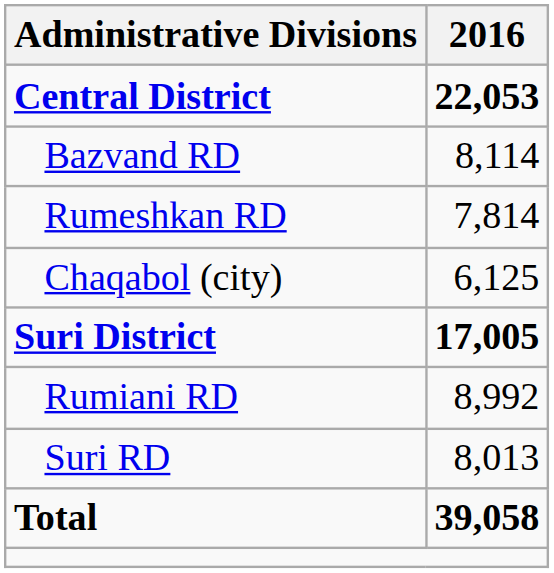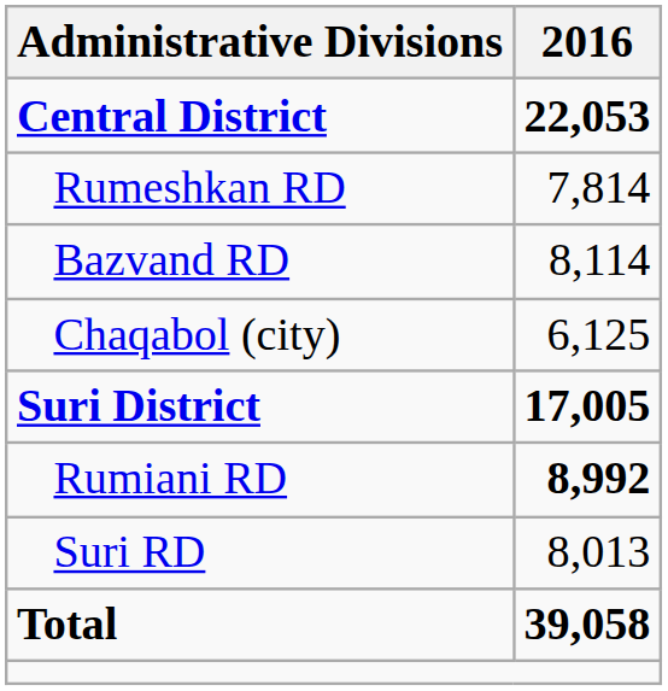rows swapped: Bazvand RD <-> Rumeshkan RD
Rumiani RD | 2016: normal -> bold
